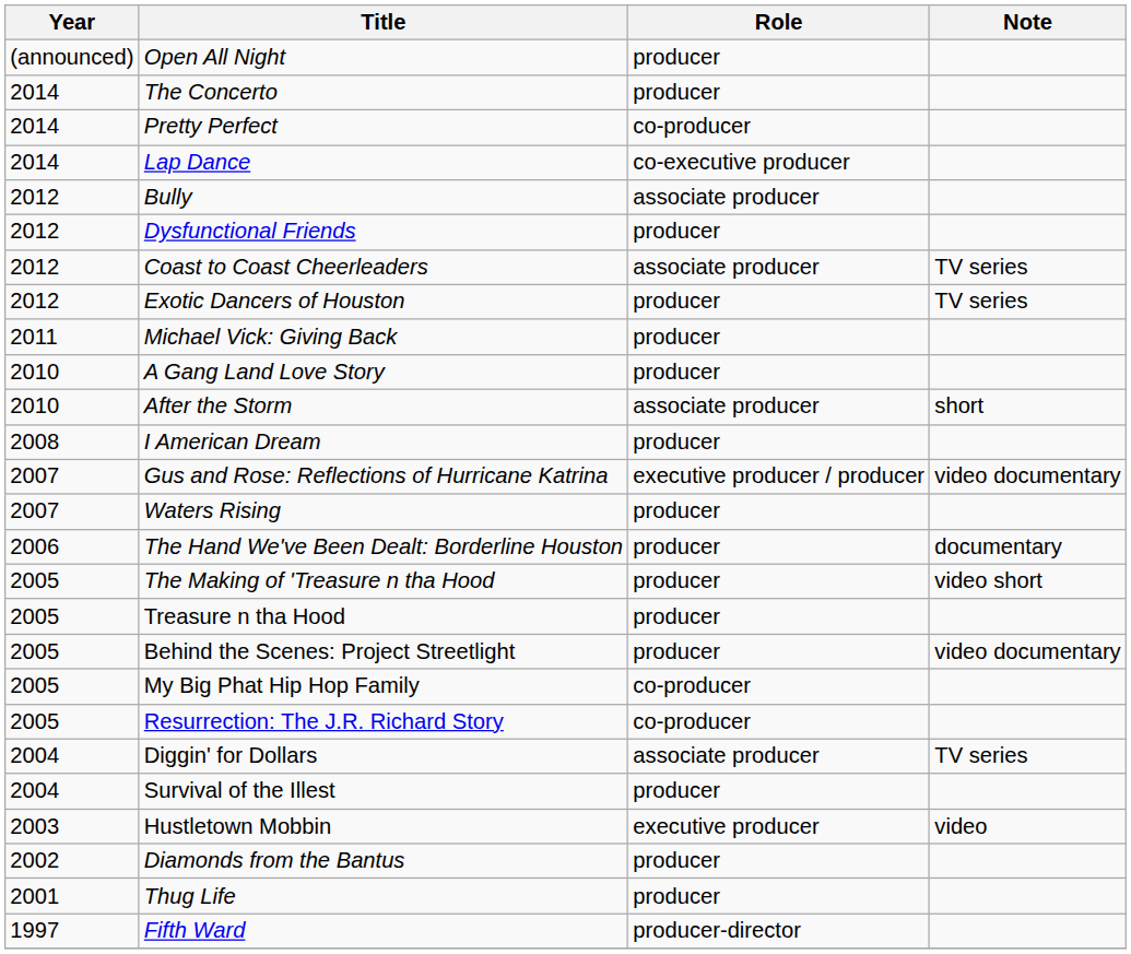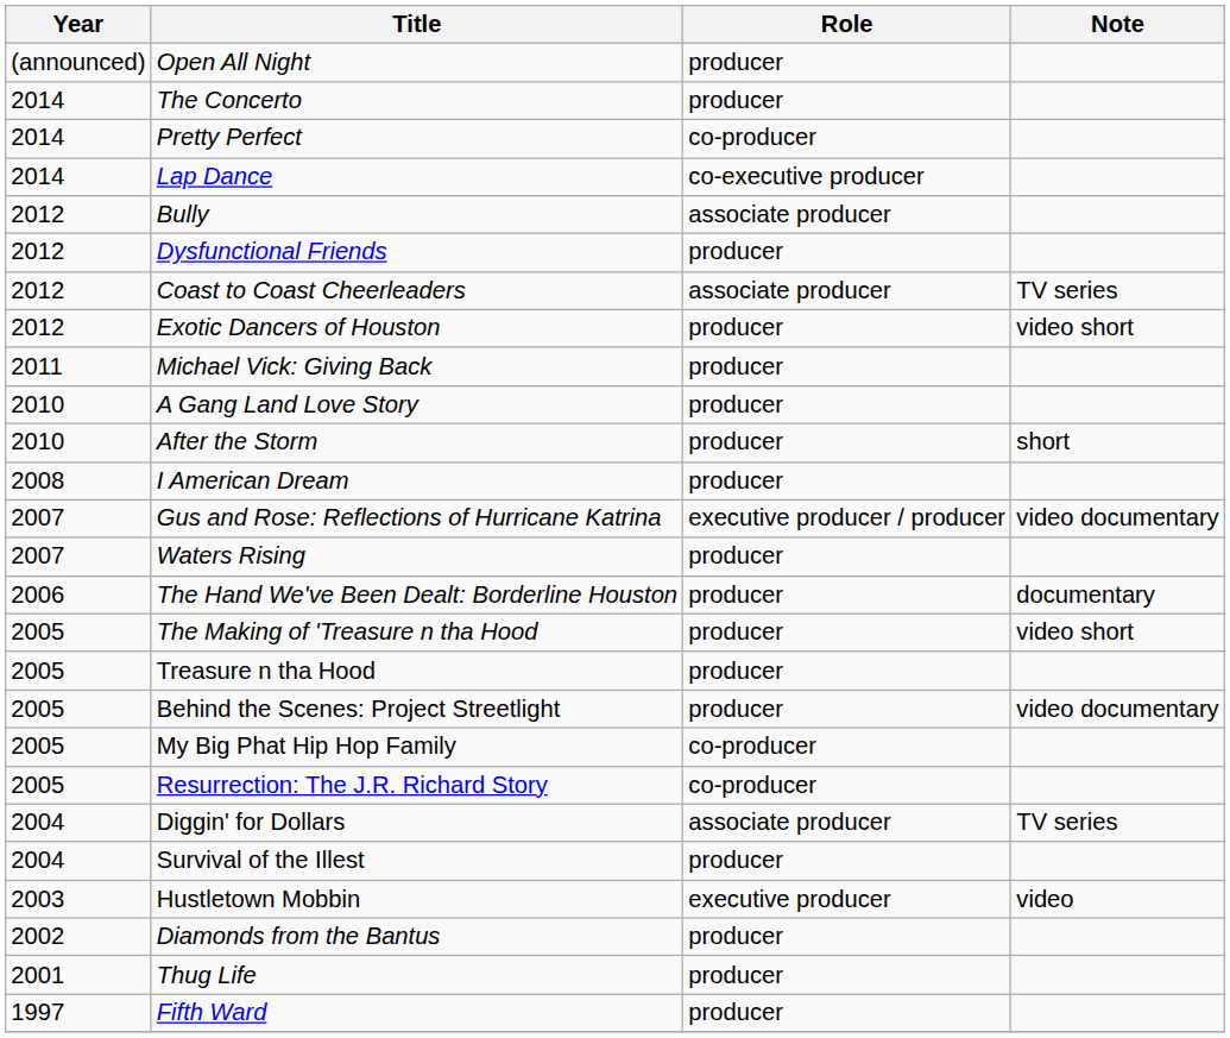Exotic Dancers of Houston | Note: TV series -> video short
After the Storm | Role: associate producer -> producer
Fifth Ward | Role: producer-director -> producer
